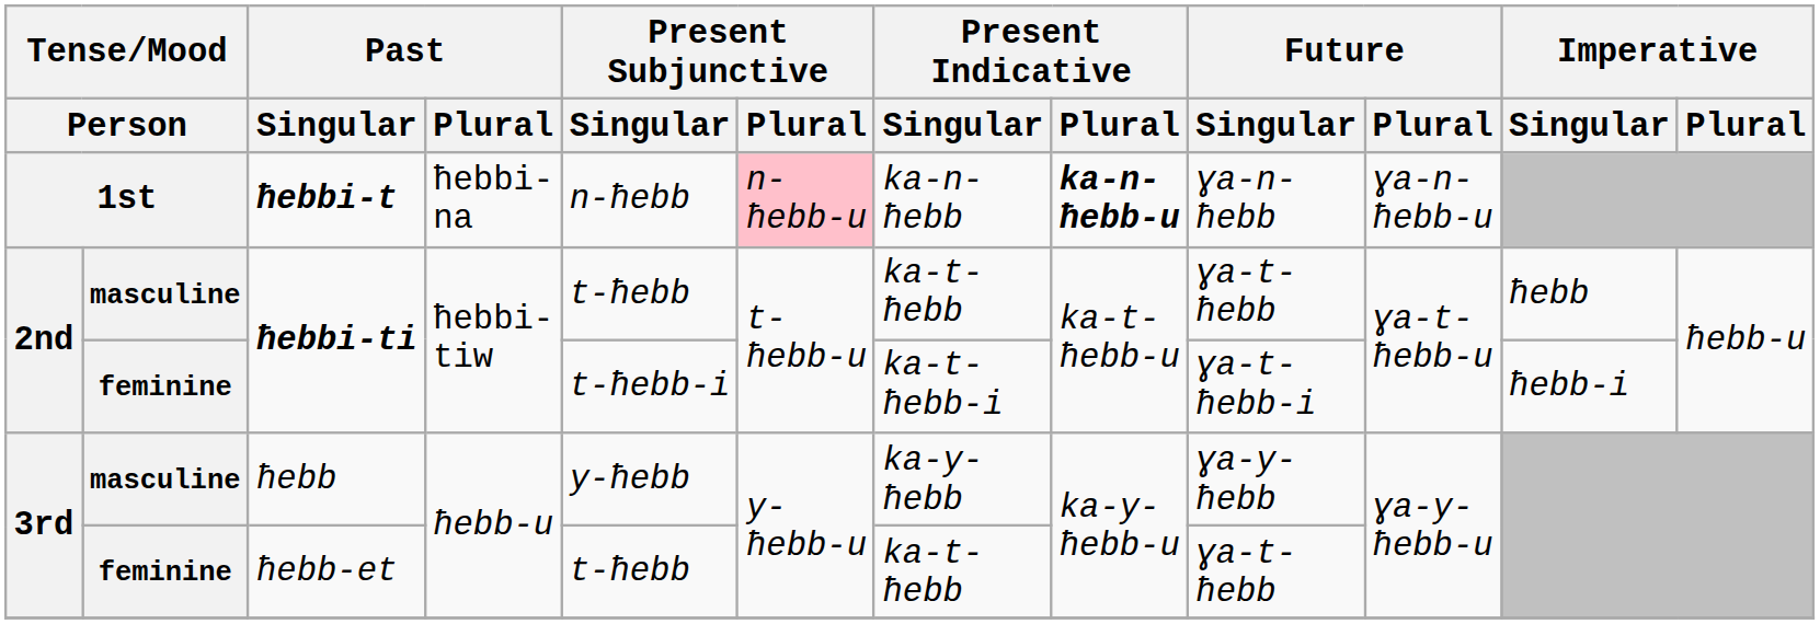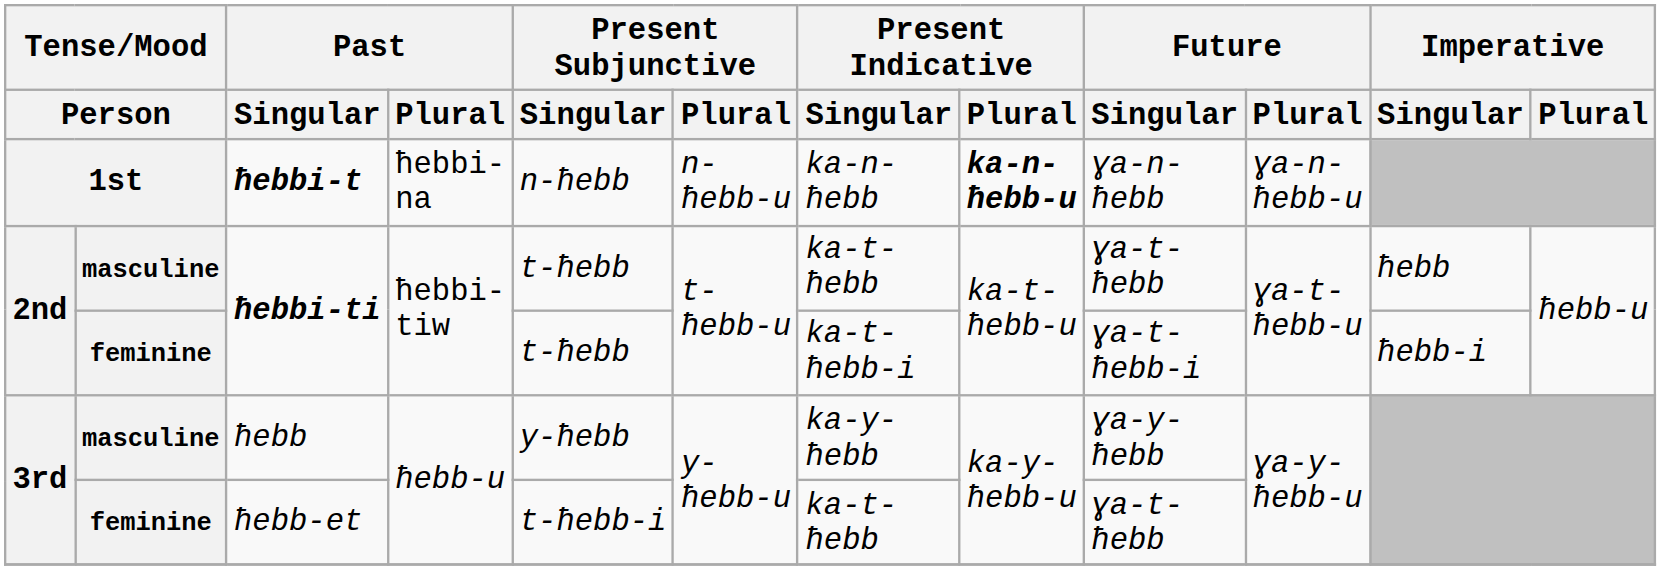ħebbi-t | Present Subjunctive / Plural: pink background -> no background
feminine / ħebbi-ti | Present Subjunctive / Singular: t-ħebb-i -> t-ħebb
ħebb-et | Present Subjunctive / Singular: t-ħebb -> t-ħebb-i
